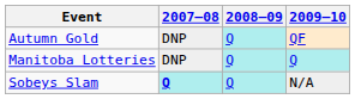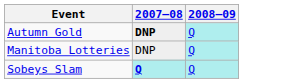- column: 2009–10 | QF | Q | N/A
Autumn Gold | 2007–08: normal -> bold
